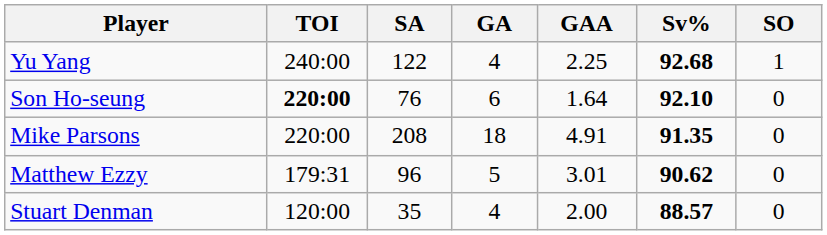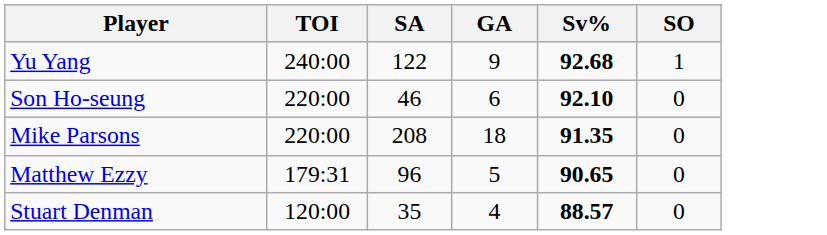- column: GAA | 2.25 | 1.64 | 4.91 | 3.01 | 2.00
Yu Yang | GA: 4 -> 9
Son Ho-seung | TOI: bold -> normal
Son Ho-seung | SA: 76 -> 46
Matthew Ezzy | Sv%: 90.62 -> 90.65
